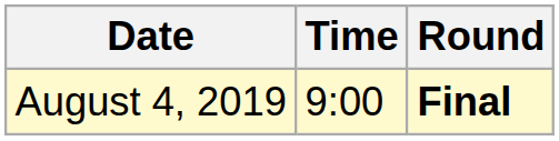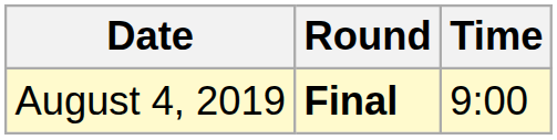columns swapped: Time <-> Round
